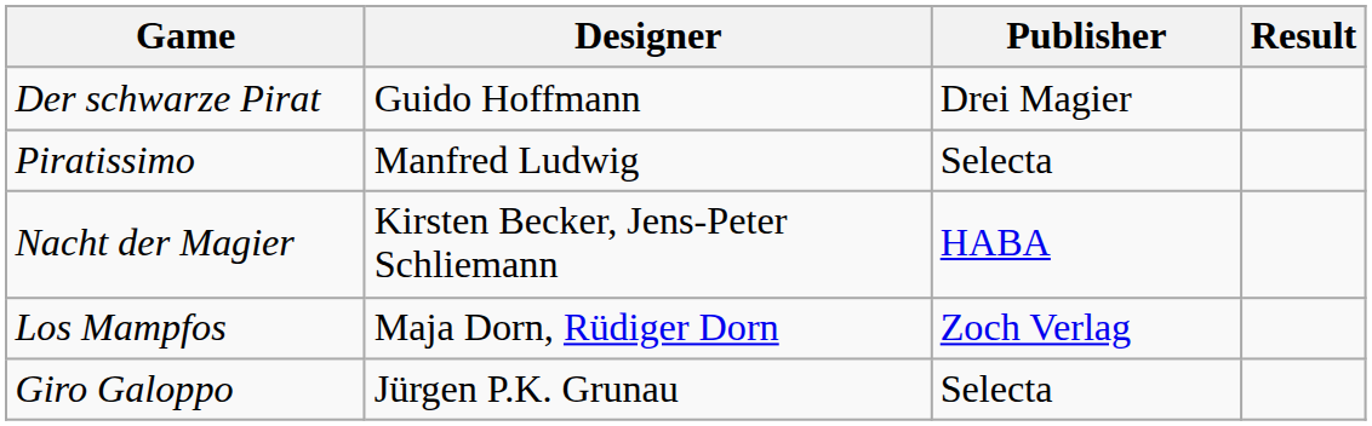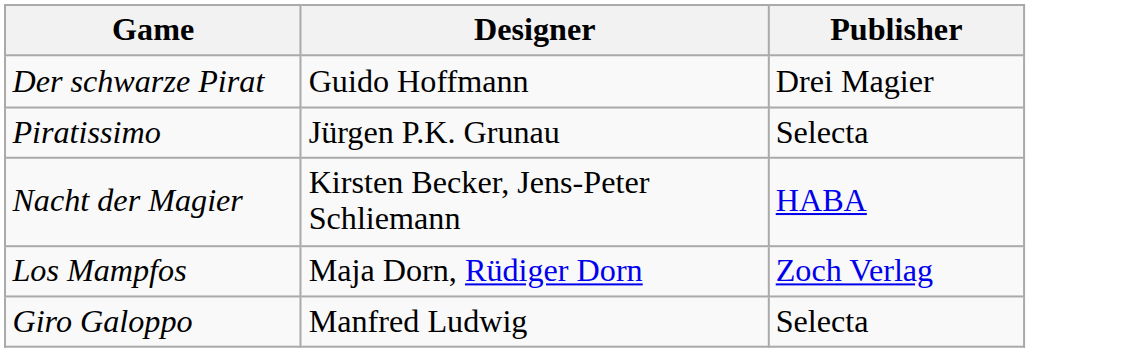- column: Result
Piratissimo | Designer: Manfred Ludwig -> Jürgen P.K. Grunau
Giro Galoppo | Designer: Jürgen P.K. Grunau -> Manfred Ludwig
